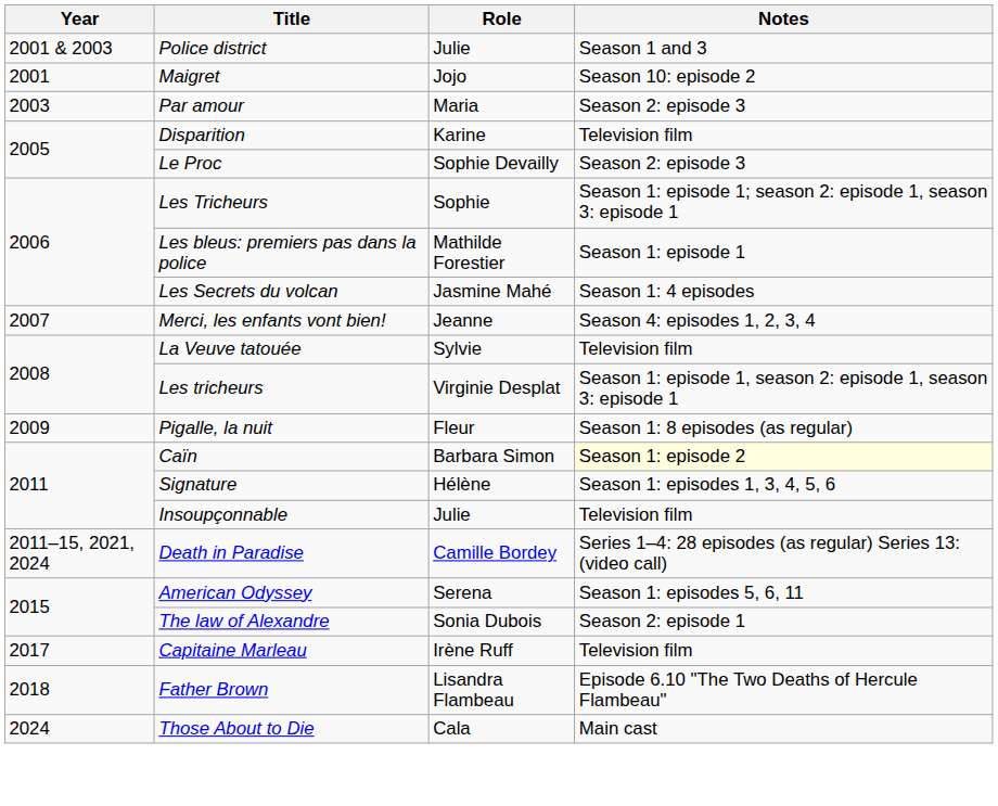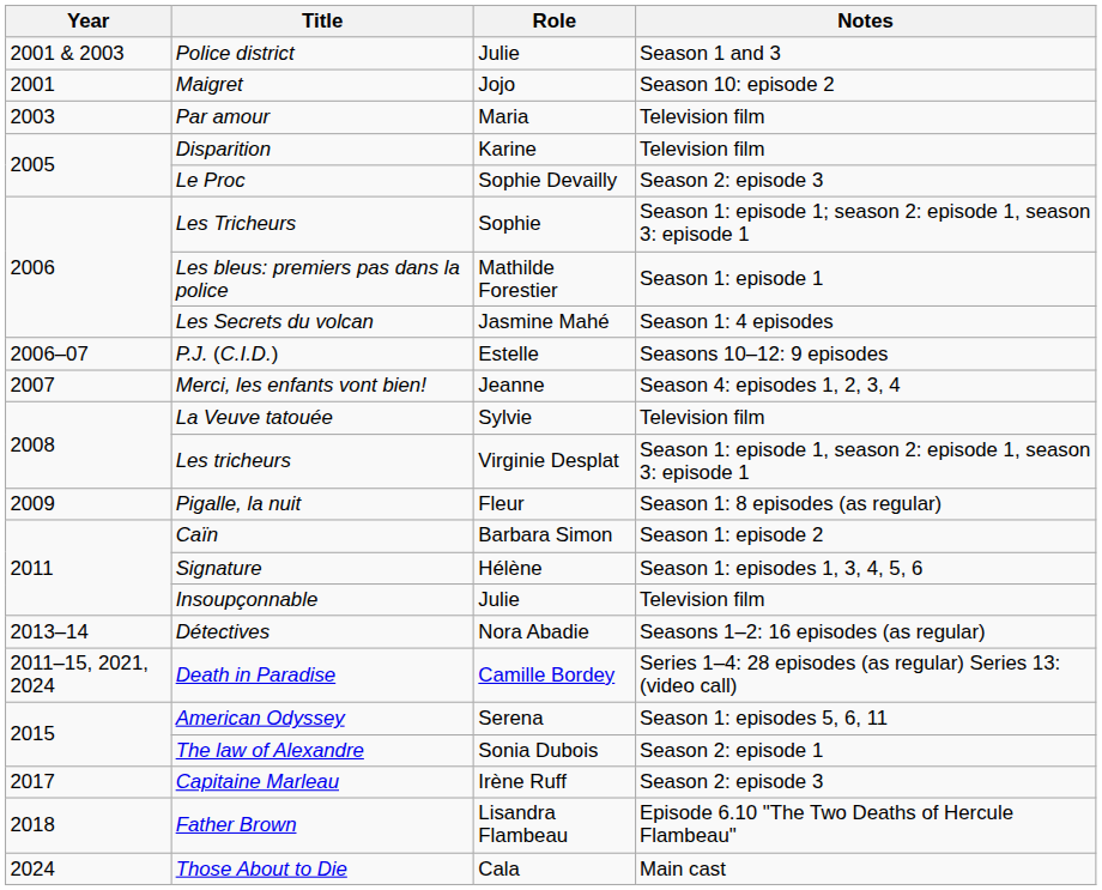Par amour | Notes: Season 2: episode 3 -> Television film
+ row: 2006–07 | P.J. (C.I.D.) | Estelle | Seasons 10–12: 9 episodes
Caïn | Notes: lightyellow background -> no background
+ row: 2013–14 | Détectives | Nora Abadie | Seasons 1–2: 16 episodes (as regular)
Capitaine Marleau | Notes: Television film -> Season 2: episode 3
